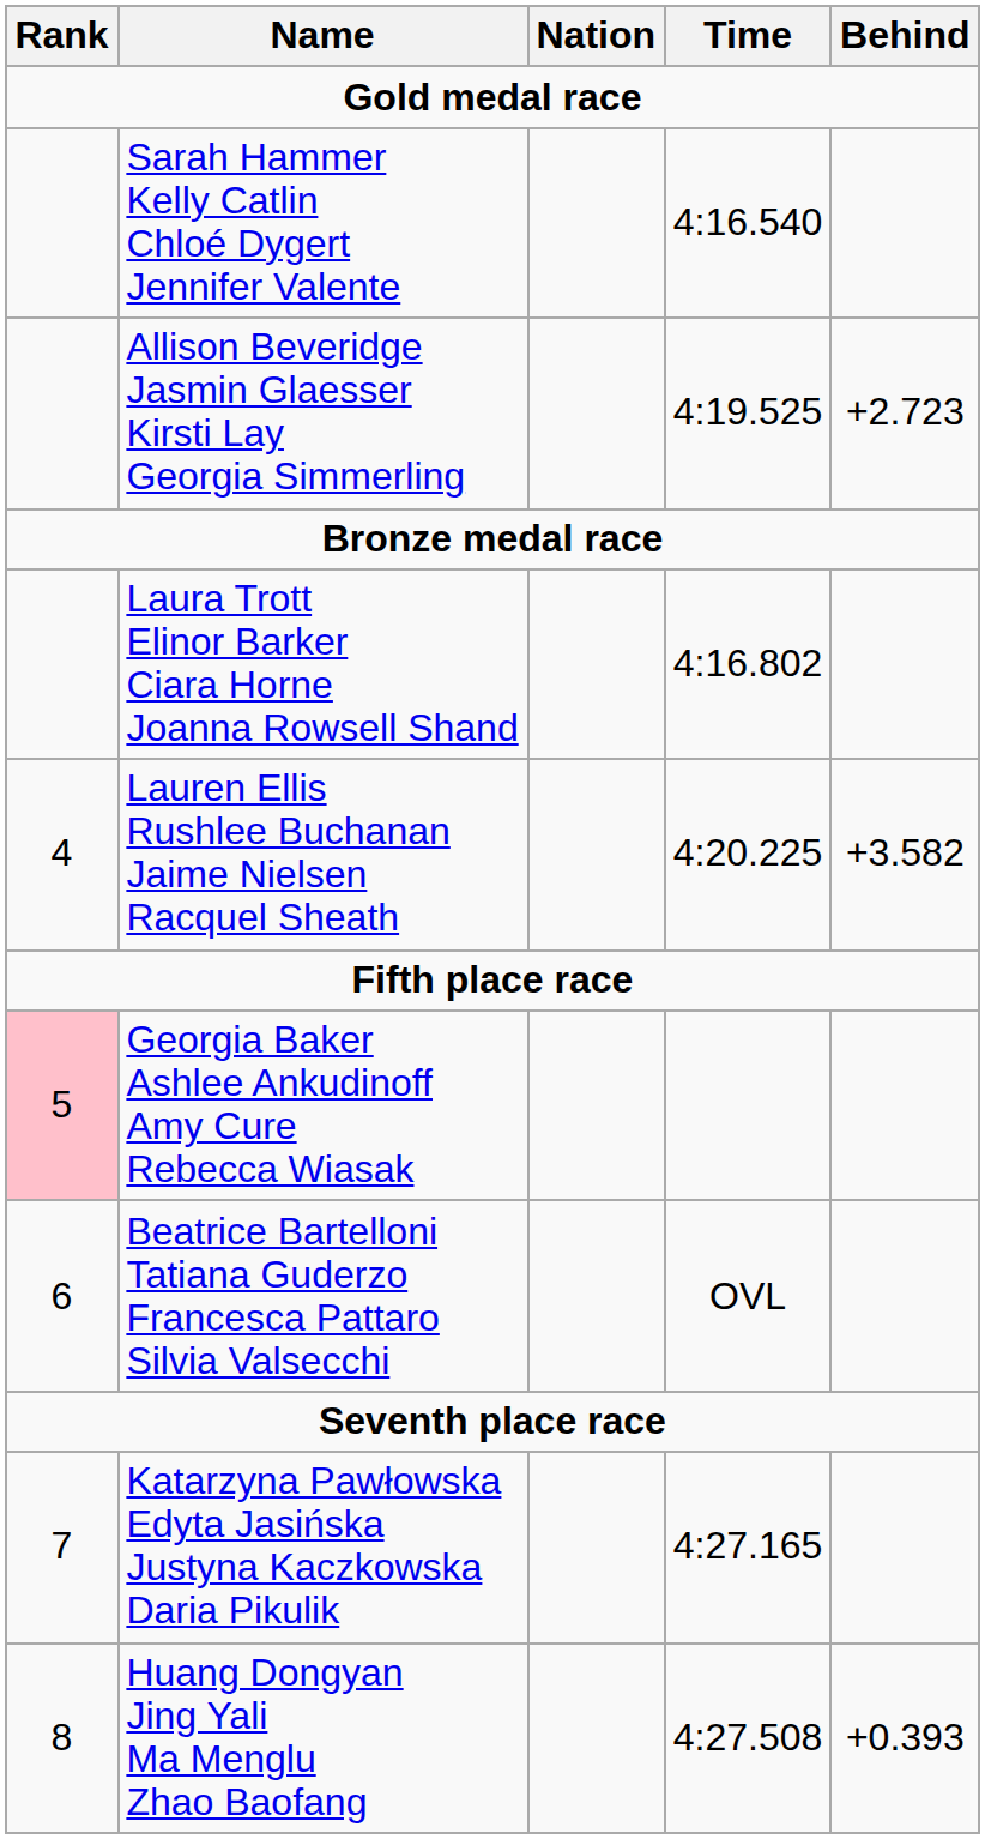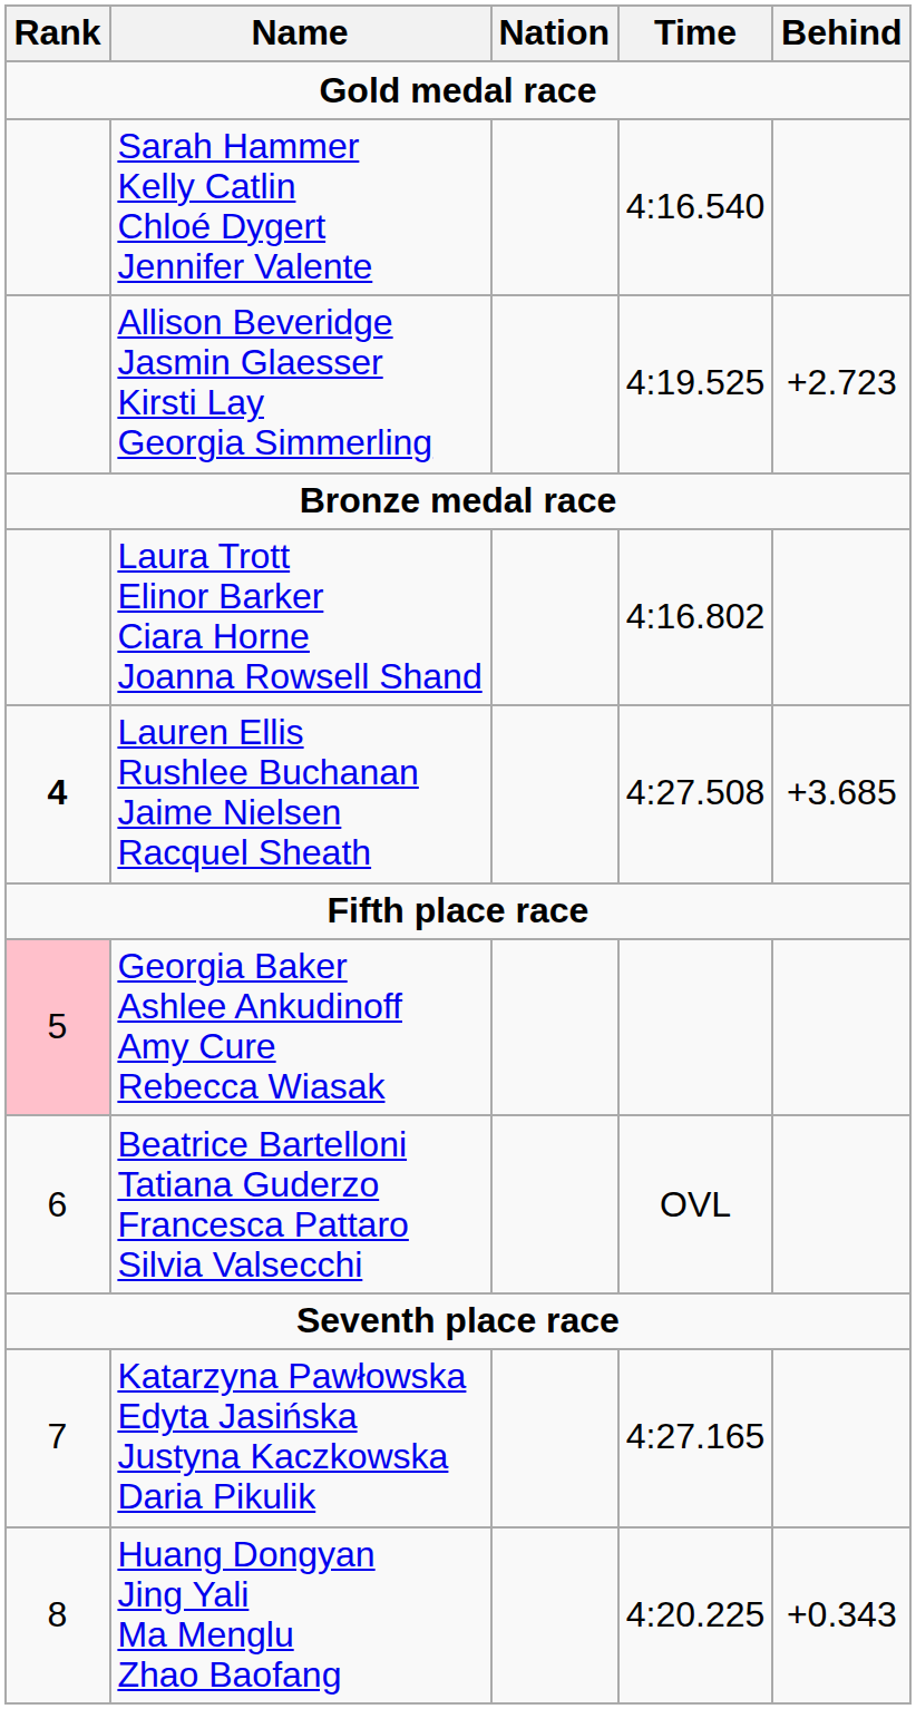Lauren Ellis Rushlee Buchanan Jaime Nielsen Racquel Sheath | Rank: normal -> bold
Lauren Ellis Rushlee Buchanan Jaime Nielsen Racquel Sheath | Time: 4:20.225 -> 4:27.508
Lauren Ellis Rushlee Buchanan Jaime Nielsen Racquel Sheath | Behind: +3.582 -> +3.685
Huang Dongyan Jing Yali Ma Menglu Zhao Baofang | Time: 4:27.508 -> 4:20.225
Huang Dongyan Jing Yali Ma Menglu Zhao Baofang | Behind: +0.393 -> +0.343
